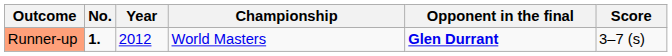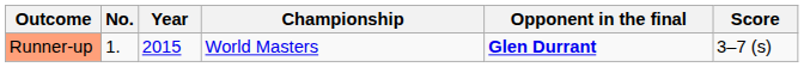Runner-up | No.: bold -> normal
Runner-up | Year: 2012 -> 2015
